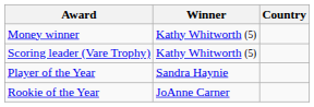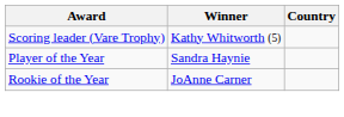- row: Money winner | Kathy Whitworth (5)
